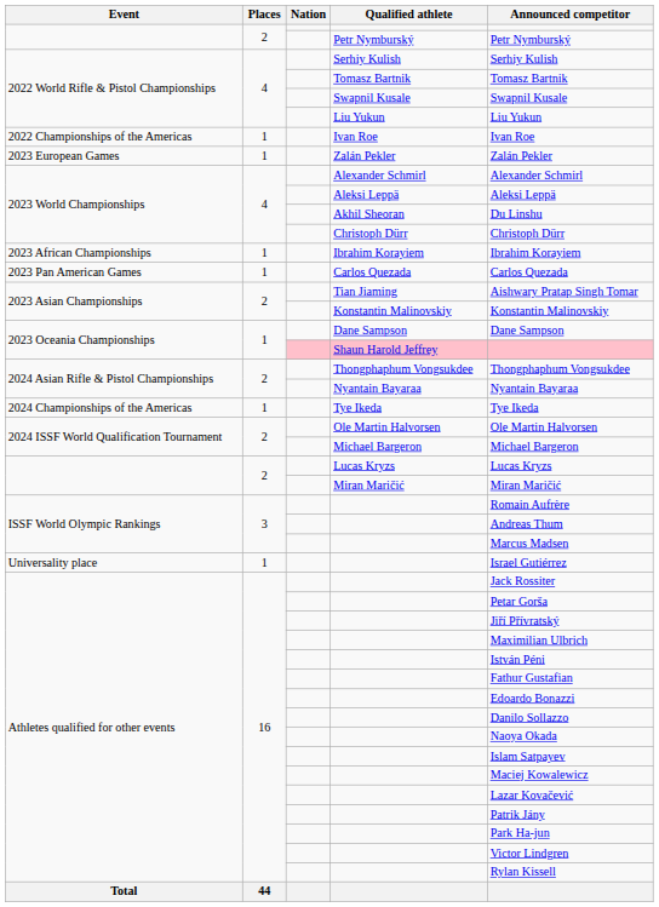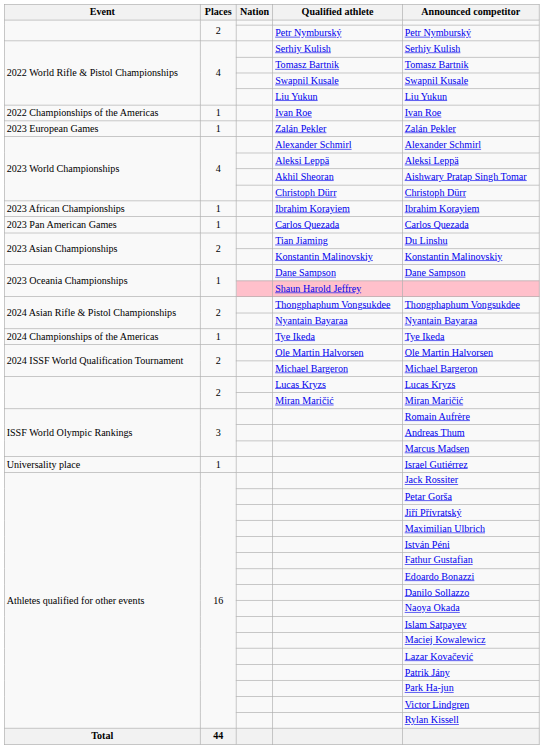Akhil Sheoran | Announced competitor: Du Linshu -> Aishwary Pratap Singh Tomar
Tian Jiaming | Announced competitor: Aishwary Pratap Singh Tomar -> Du Linshu
